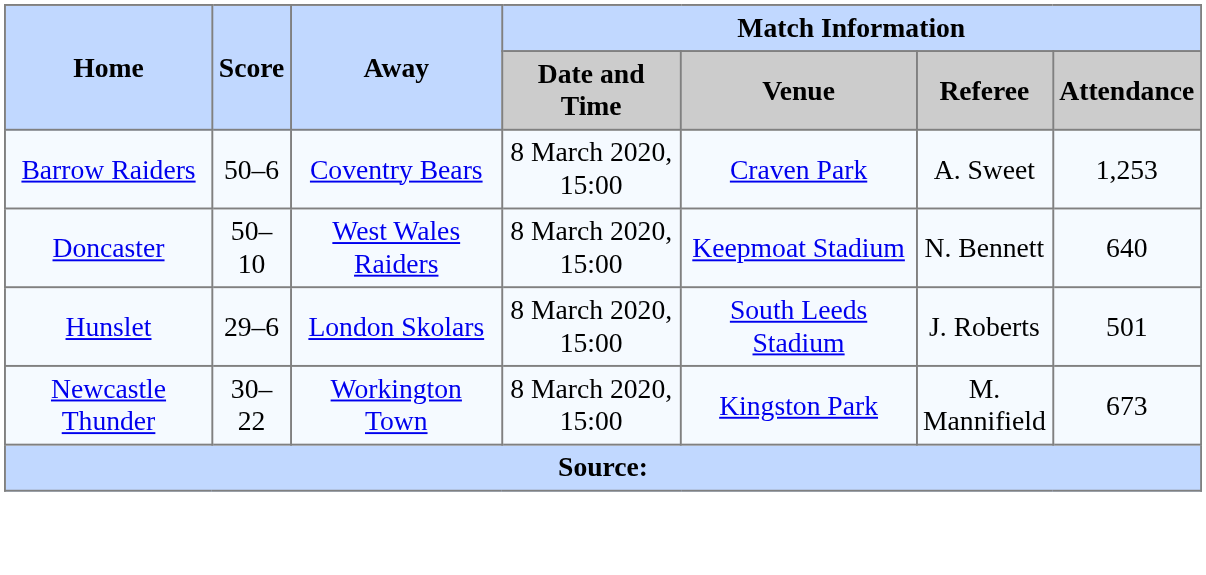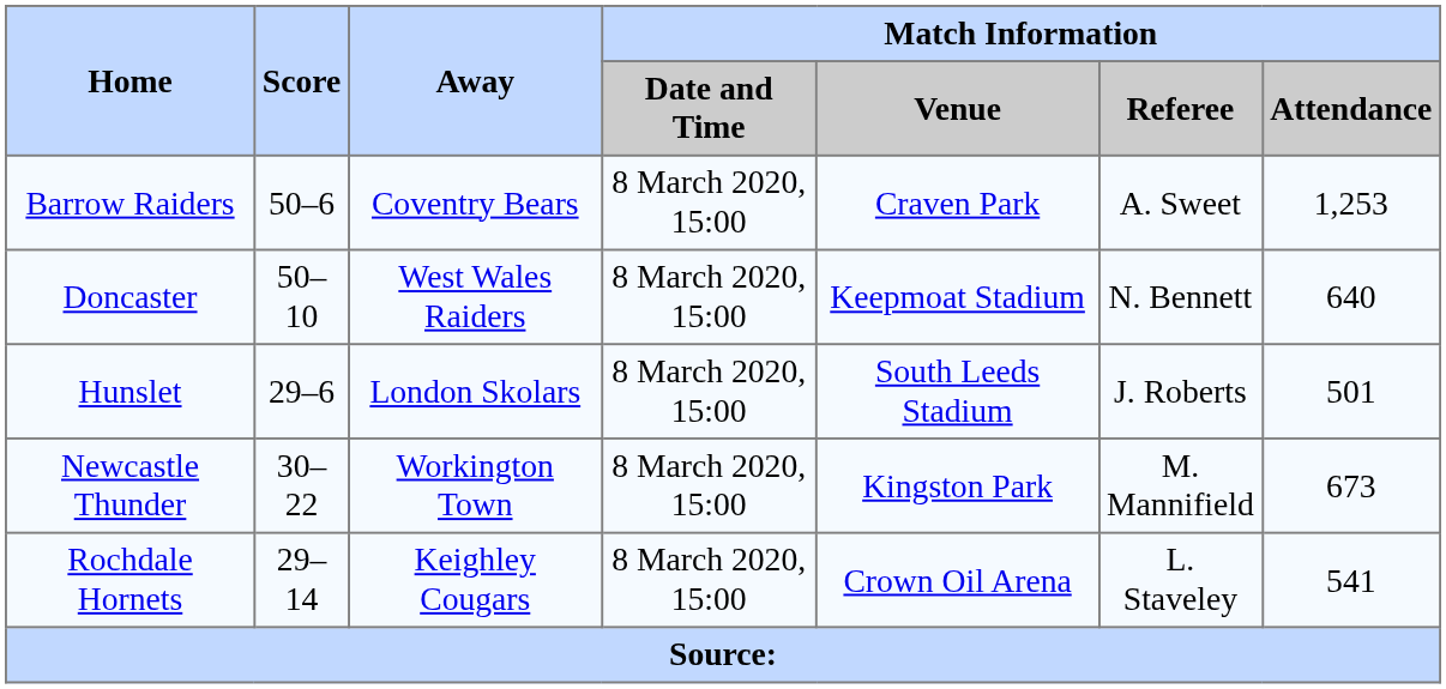+ row: Rochdale Hornets | 29–14 | Keighley Cougars | 8 March 2020, 15:00 | Crown Oil Arena | L. Staveley | 541
